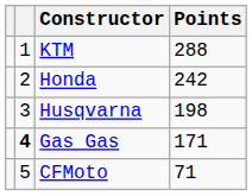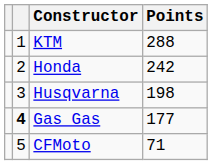Gas Gas | Points: 171 -> 177
